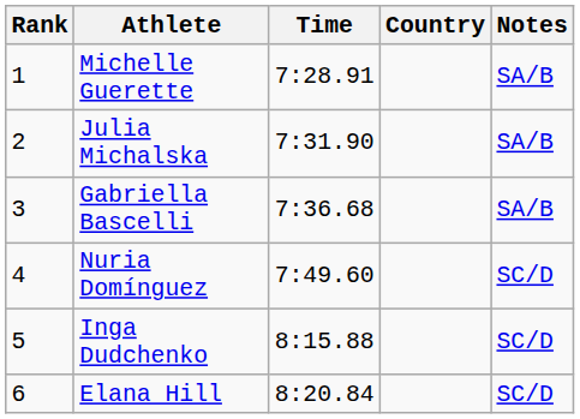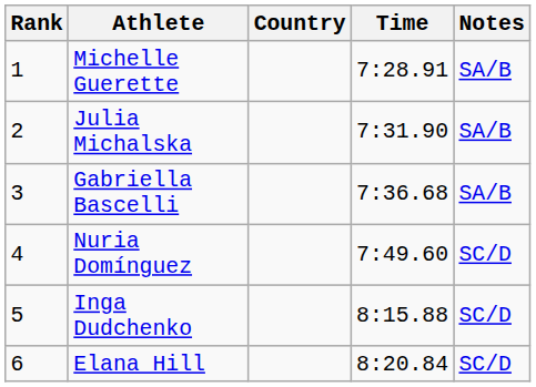columns swapped: Country <-> Time
